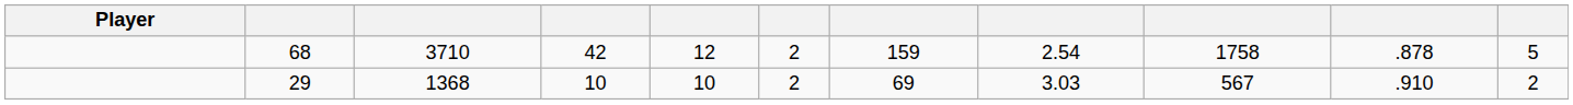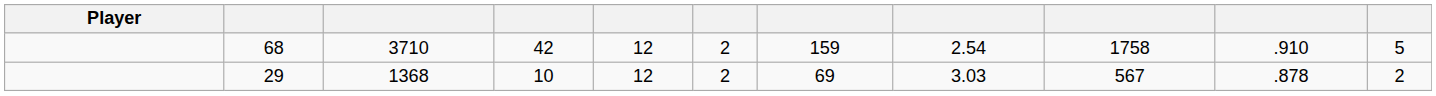68 | column 10: .878 -> .910
29 | column 5: 10 -> 12
29 | column 10: .910 -> .878
